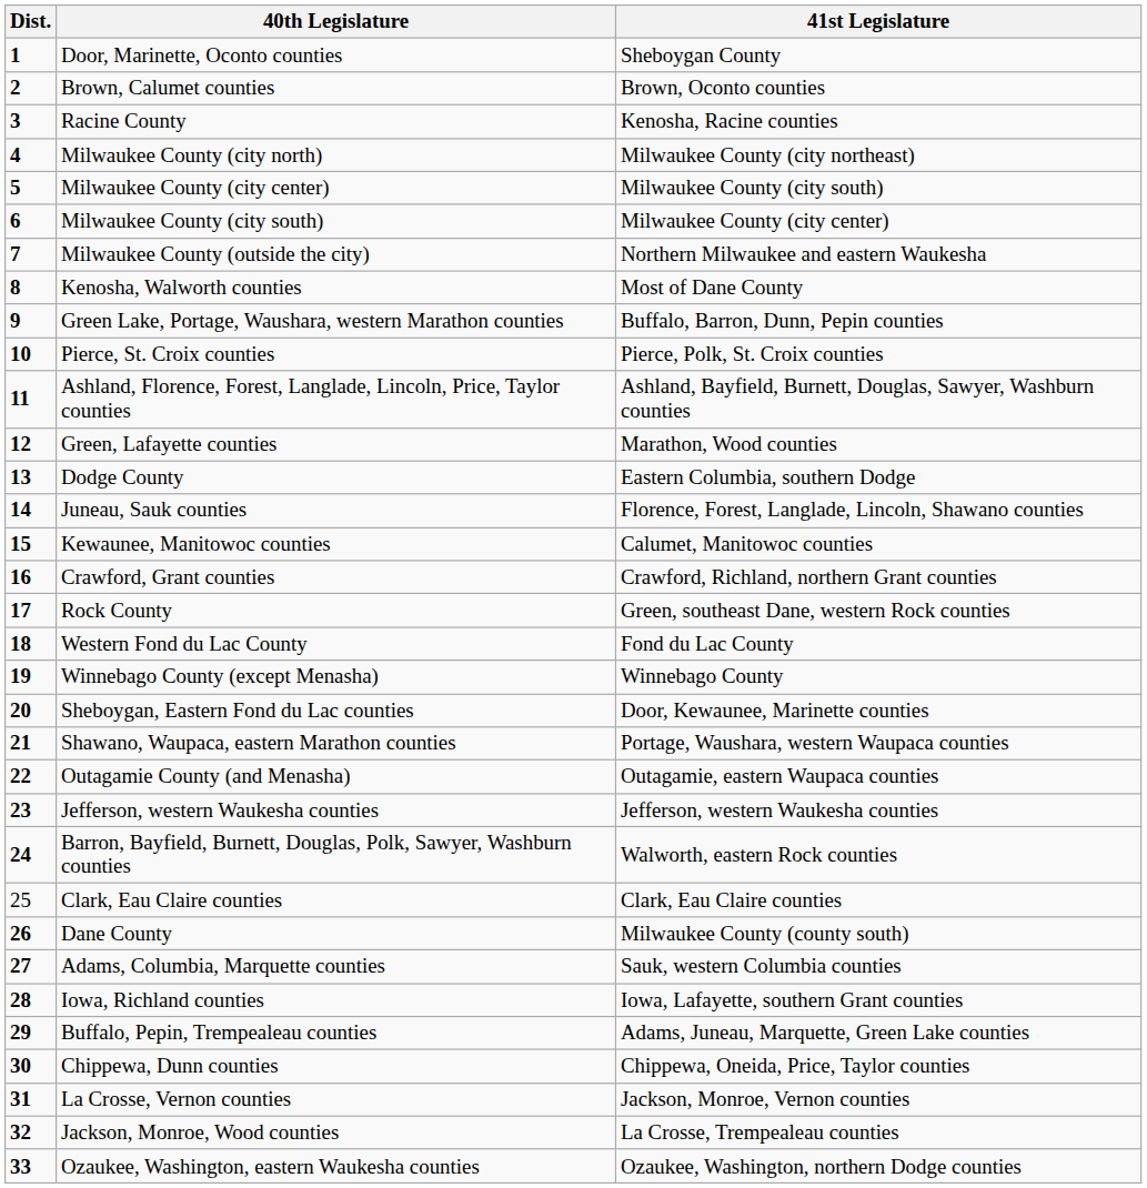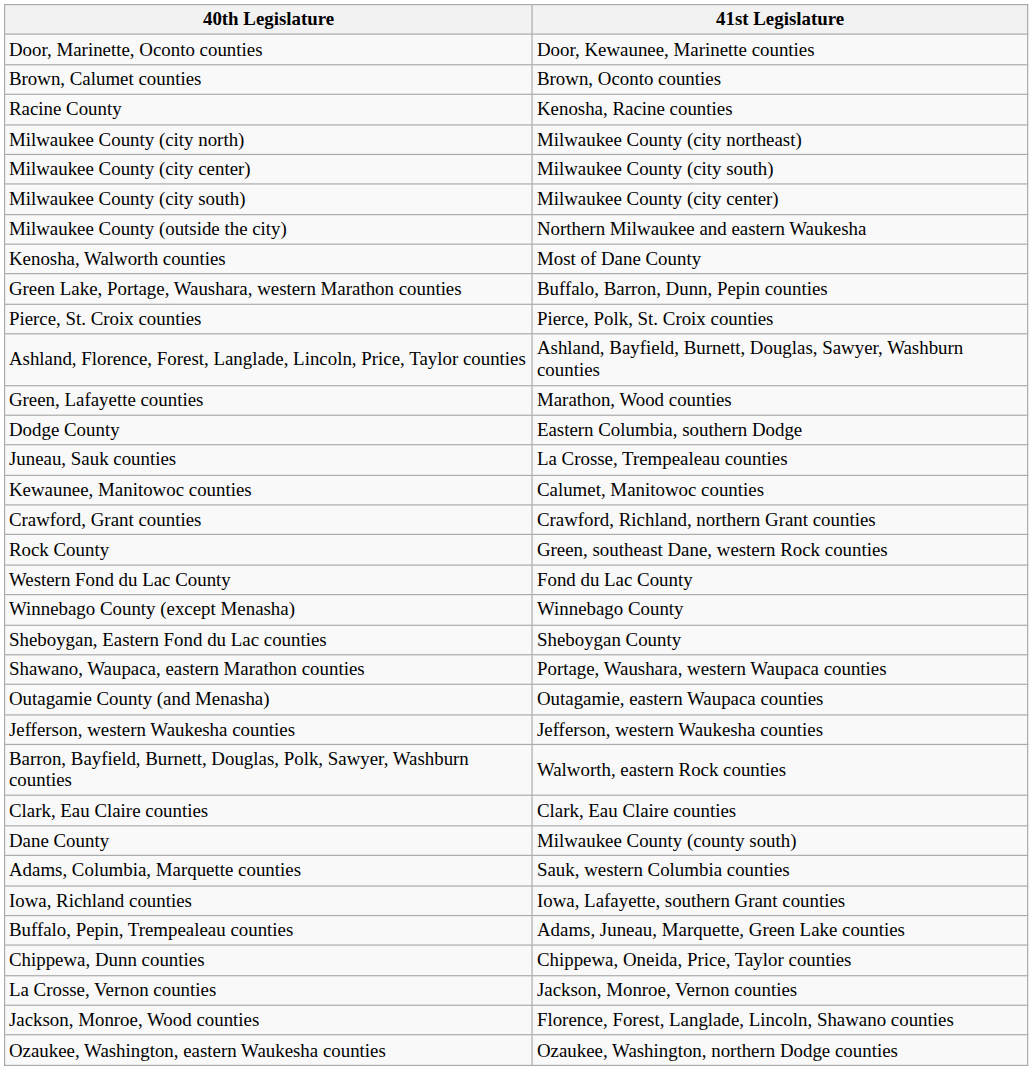- column: Dist. | 1 | 2 | 3 | 4 | 5 | 6 | 7 | 8 | 9 | 10 | 11 | 12 | 13 | 14 | 15 | 16 | 17 | 18 | 19 | 20 | 21 | 22 | 23 | 24 | 25 | 26 | 27 | 28 | 29 | 30 | 31 | 32 | 33
Door, Marinette, Oconto counties | 41st Legislature: Sheboygan County -> Door, Kewaunee, Marinette counties
Juneau, Sauk counties | 41st Legislature: Florence, Forest, Langlade, Lincoln, Shawano counties -> La Crosse, Trempealeau counties
Sheboygan, Eastern Fond du Lac counties | 41st Legislature: Door, Kewaunee, Marinette counties -> Sheboygan County
Jackson, Monroe, Wood counties | 41st Legislature: La Crosse, Trempealeau counties -> Florence, Forest, Langlade, Lincoln, Shawano counties
